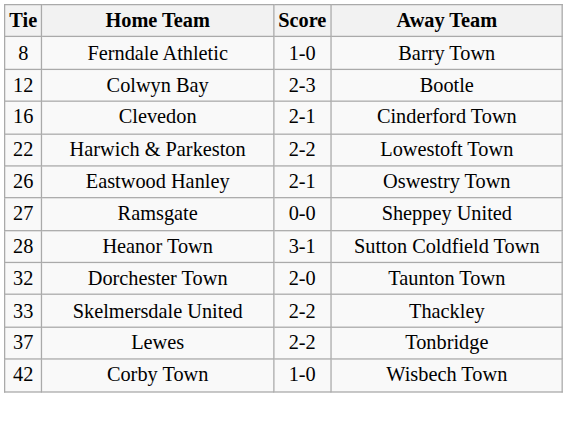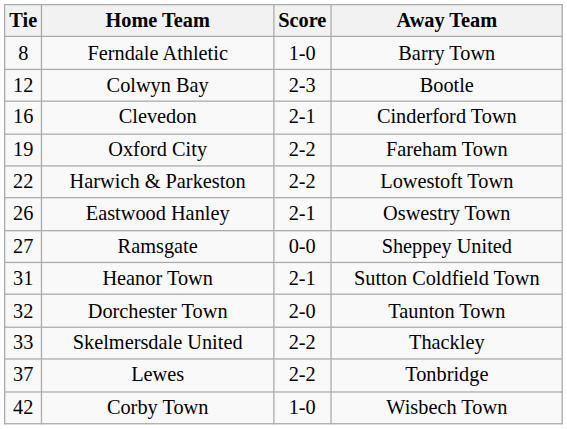+ row: 19 | Oxford City | 2-2 | Fareham Town
Heanor Town | Tie: 28 -> 31
Heanor Town | Score: 3-1 -> 2-1
